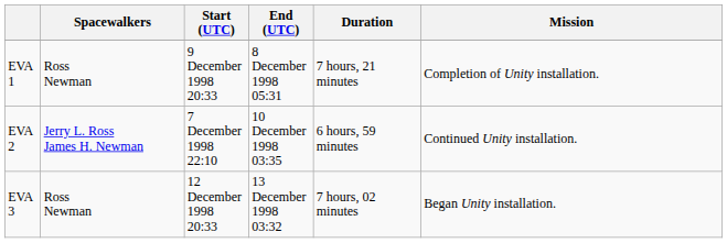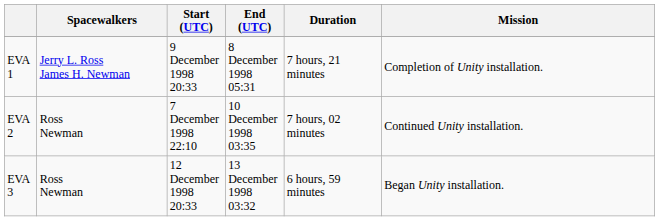EVA 1 | Spacewalkers: Ross Newman -> Jerry L. Ross James H. Newman
EVA 2 | Spacewalkers: Jerry L. Ross James H. Newman -> Ross Newman
EVA 2 | Duration: 6 hours, 59 minutes -> 7 hours, 02 minutes
EVA 3 | Duration: 7 hours, 02 minutes -> 6 hours, 59 minutes
